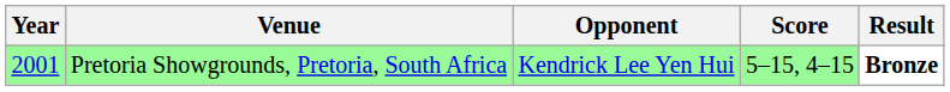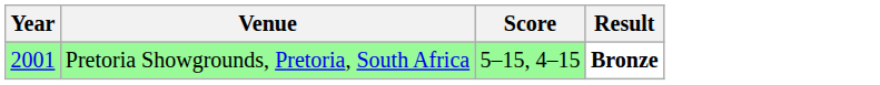- column: Opponent | Kendrick Lee Yen Hui
